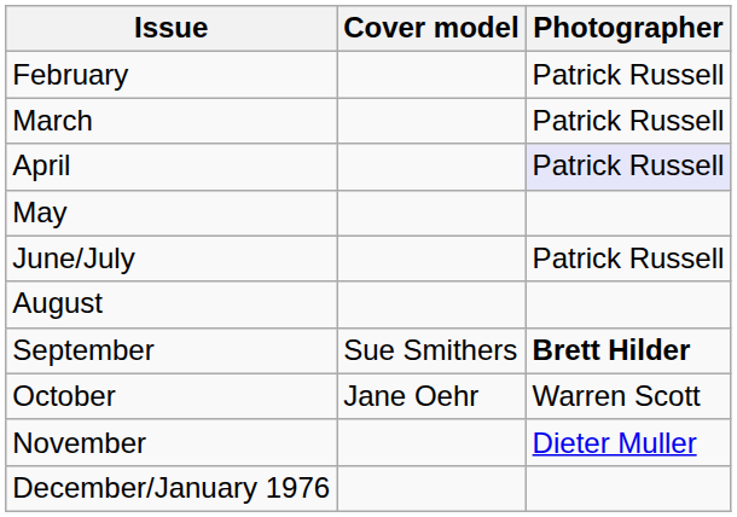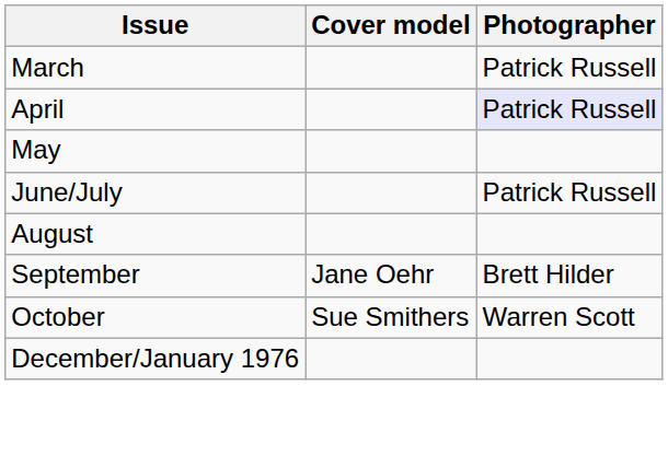- row: February | Patrick Russell
September | Cover model: Sue Smithers -> Jane Oehr
September | Photographer: bold -> normal
October | Cover model: Jane Oehr -> Sue Smithers
- row: November | Dieter Muller
